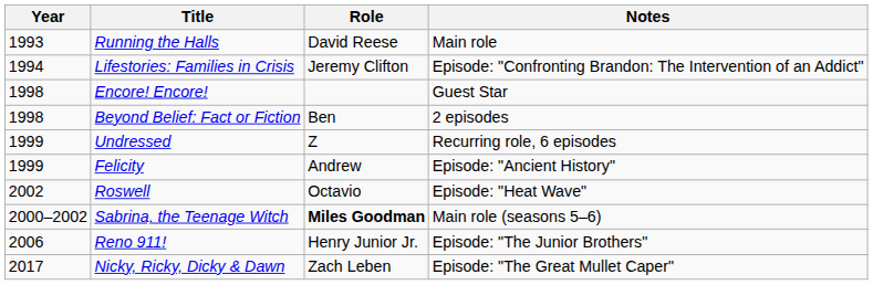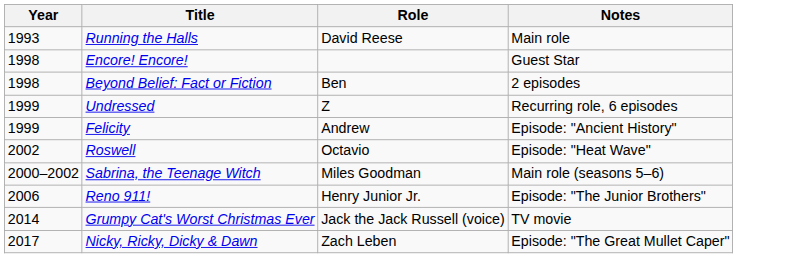- row: 1994 | Lifestories: Families in Crisis | Jeremy Clifton | Episode: "Confronting Brandon: The Intervention of an Addict"
Sabrina, the Teenage Witch | Role: bold -> normal
+ row: 2014 | Grumpy Cat's Worst Christmas Ever | Jack the Jack Russell (voice) | TV movie
